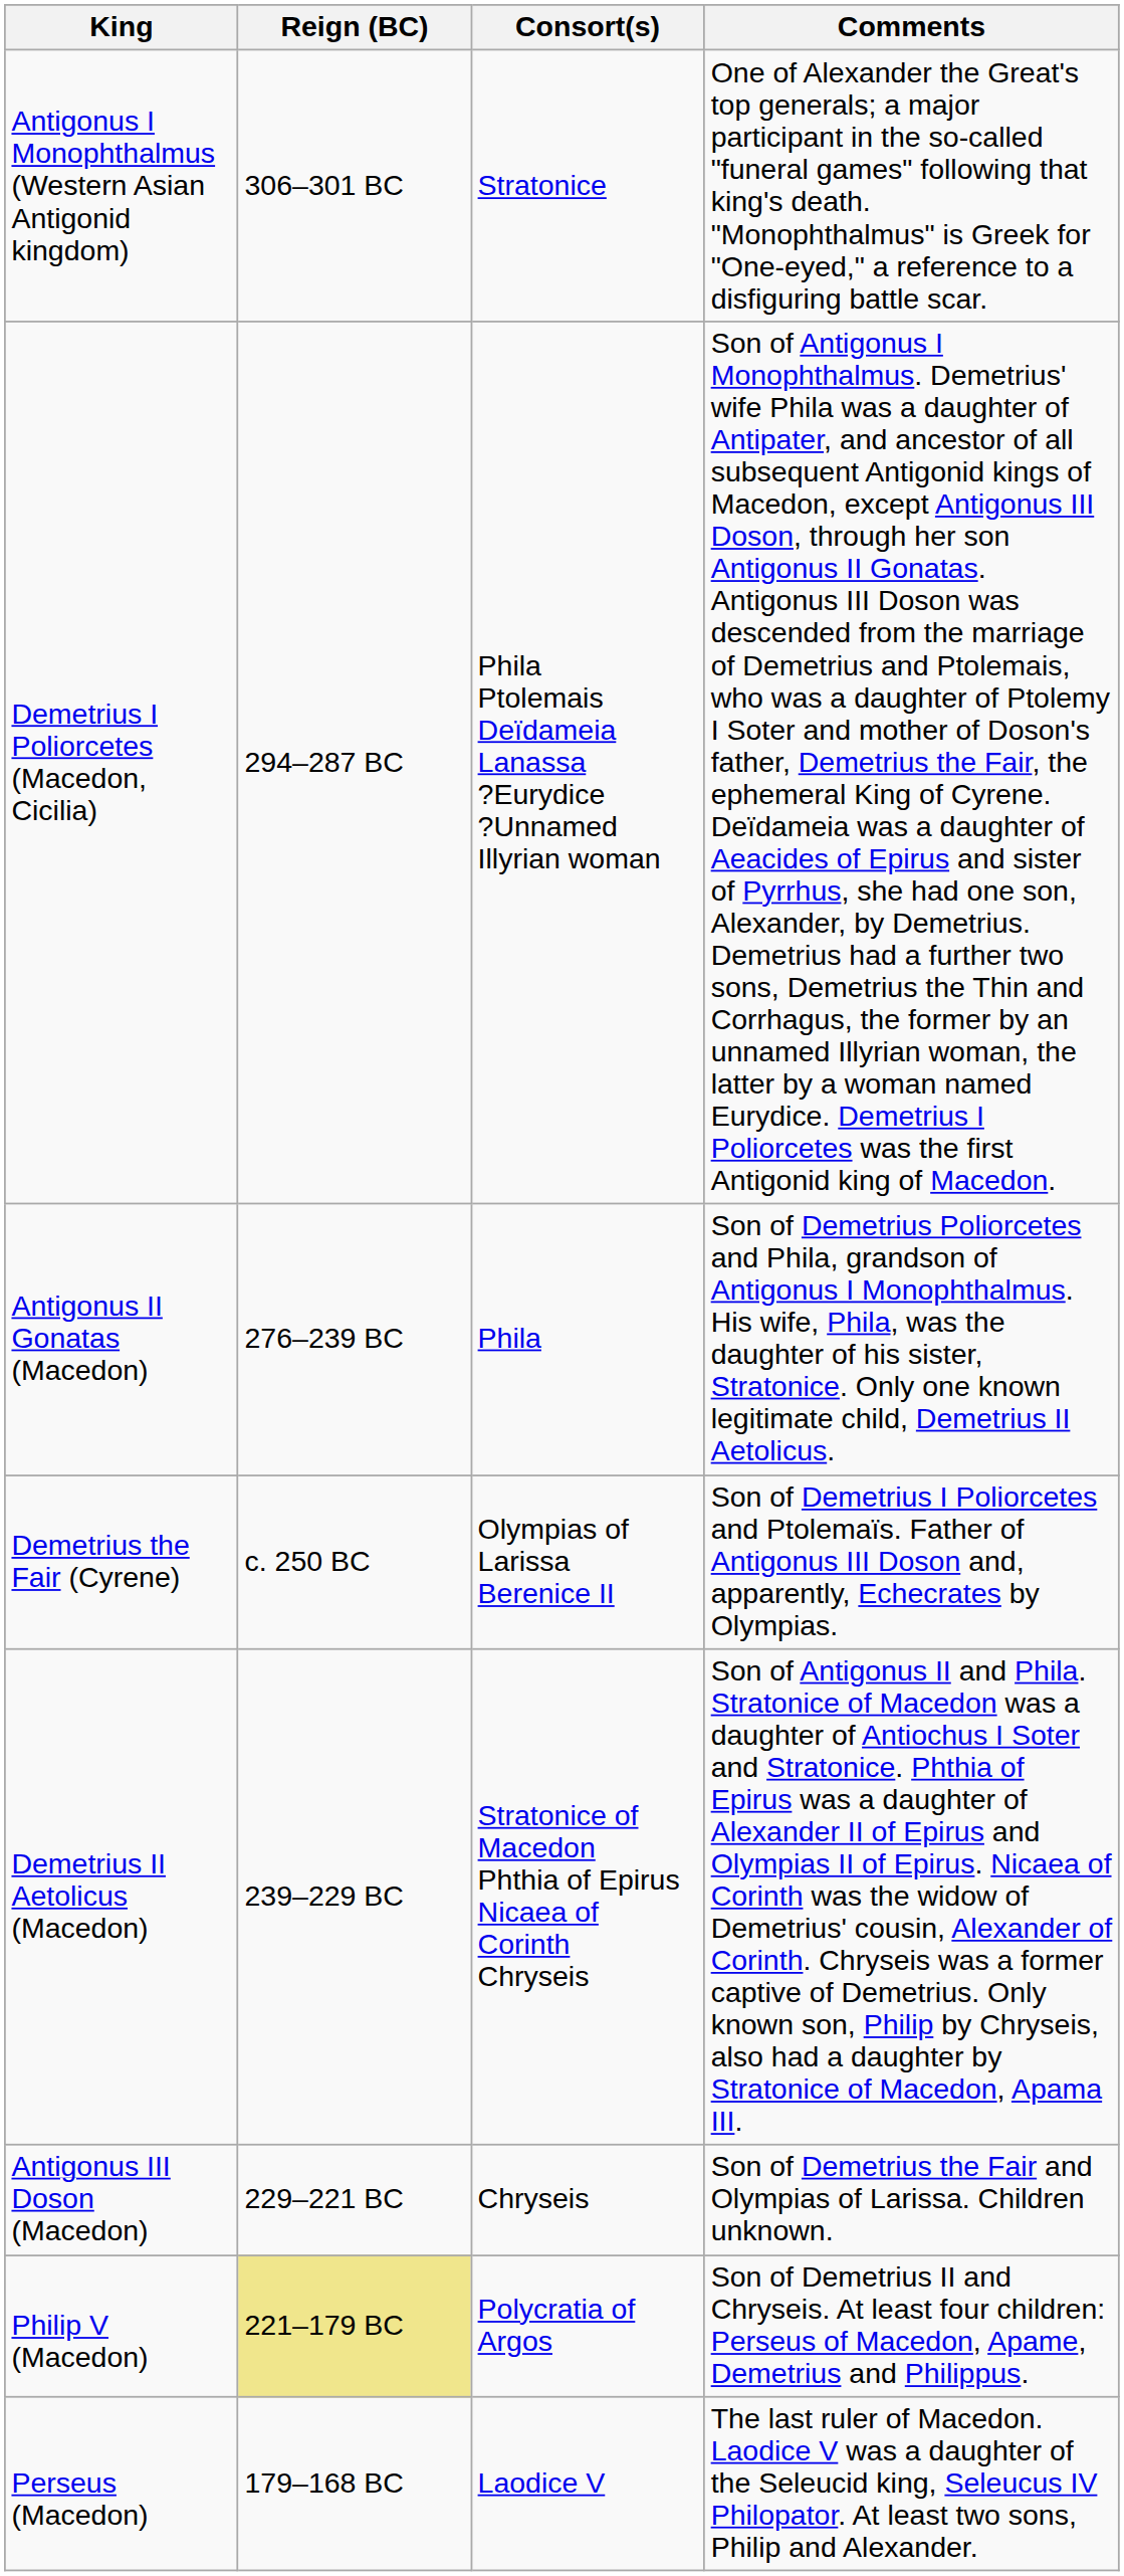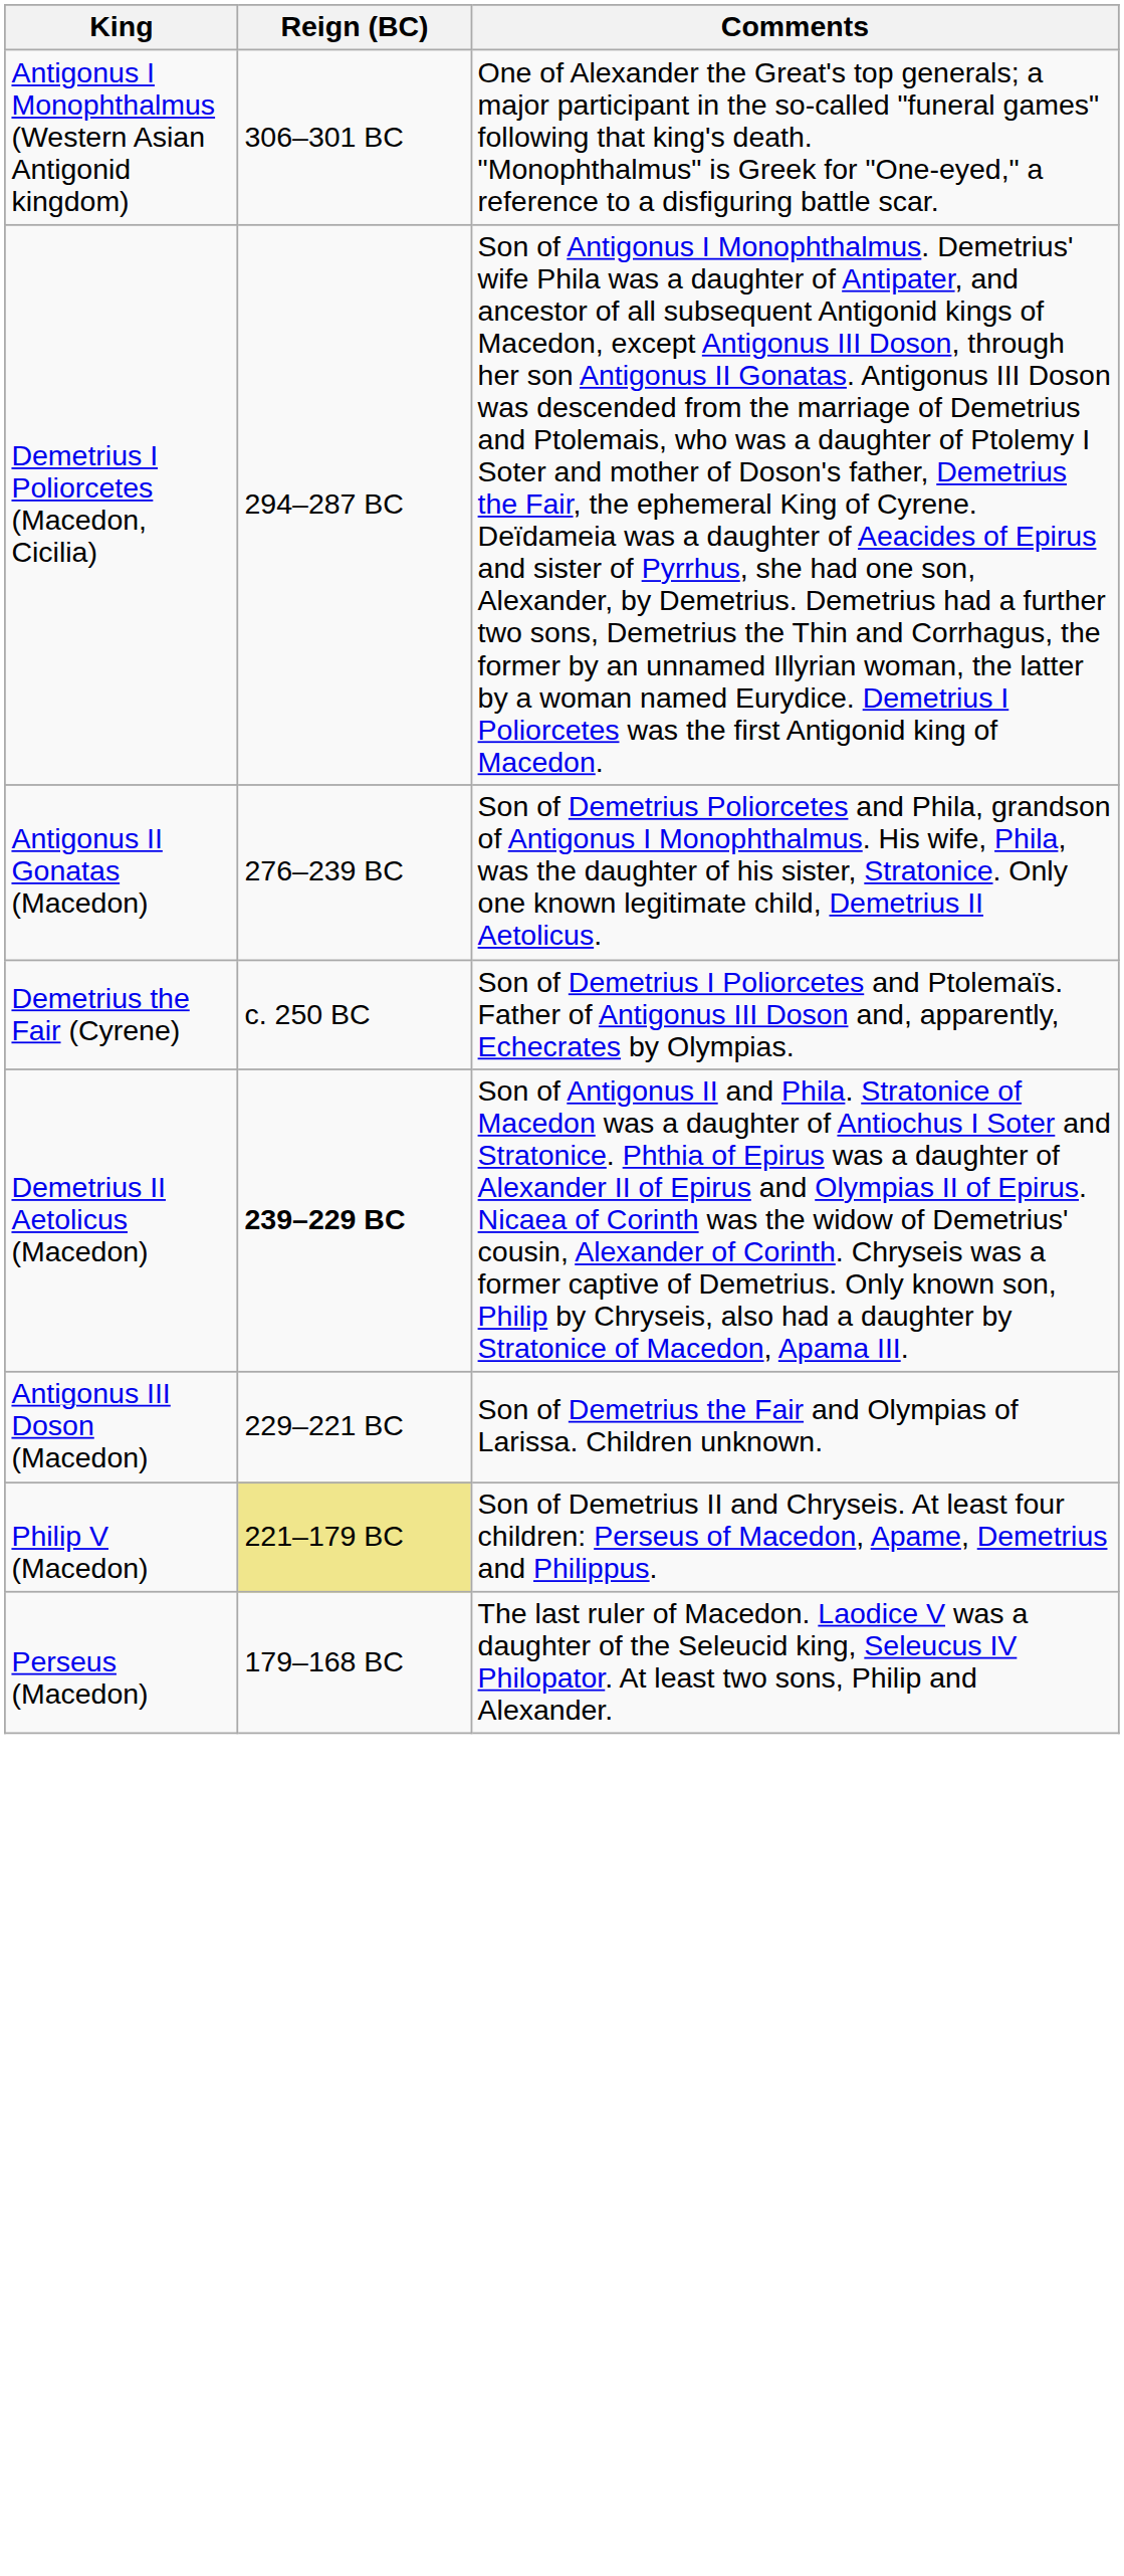- column: Consort(s) | Stratonice | Phila Ptolemais Deïdameia Lanassa ?Eurydice ?Unnamed Illyrian woman | Phila | Olympias of Larissa Berenice II | Stratonice of Macedon Phthia of Epirus Nicaea of Corinth Chryseis | Chryseis | Polycratia of Argos | Laodice V
Demetrius II Aetolicus (Macedon) | Reign (BC): normal -> bold
